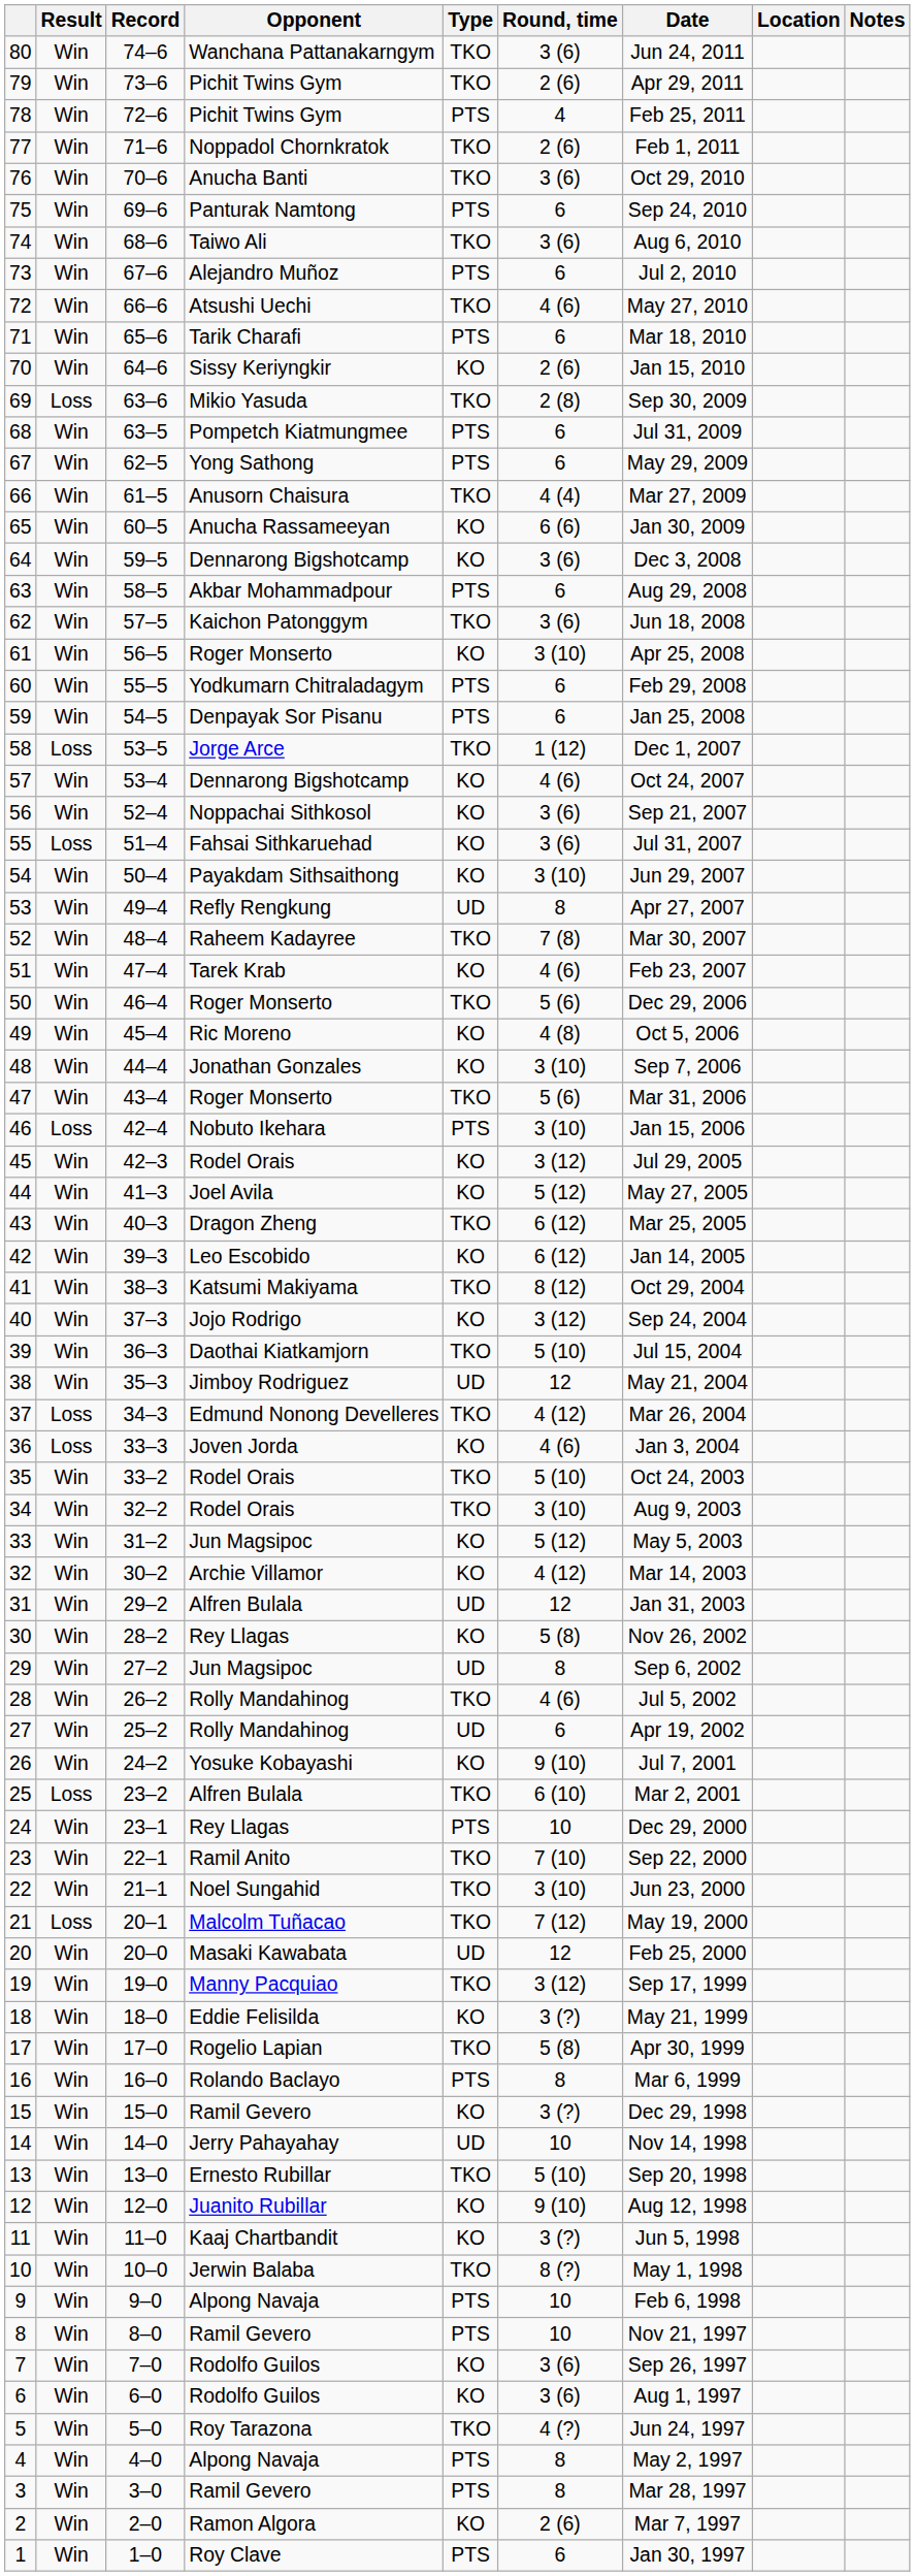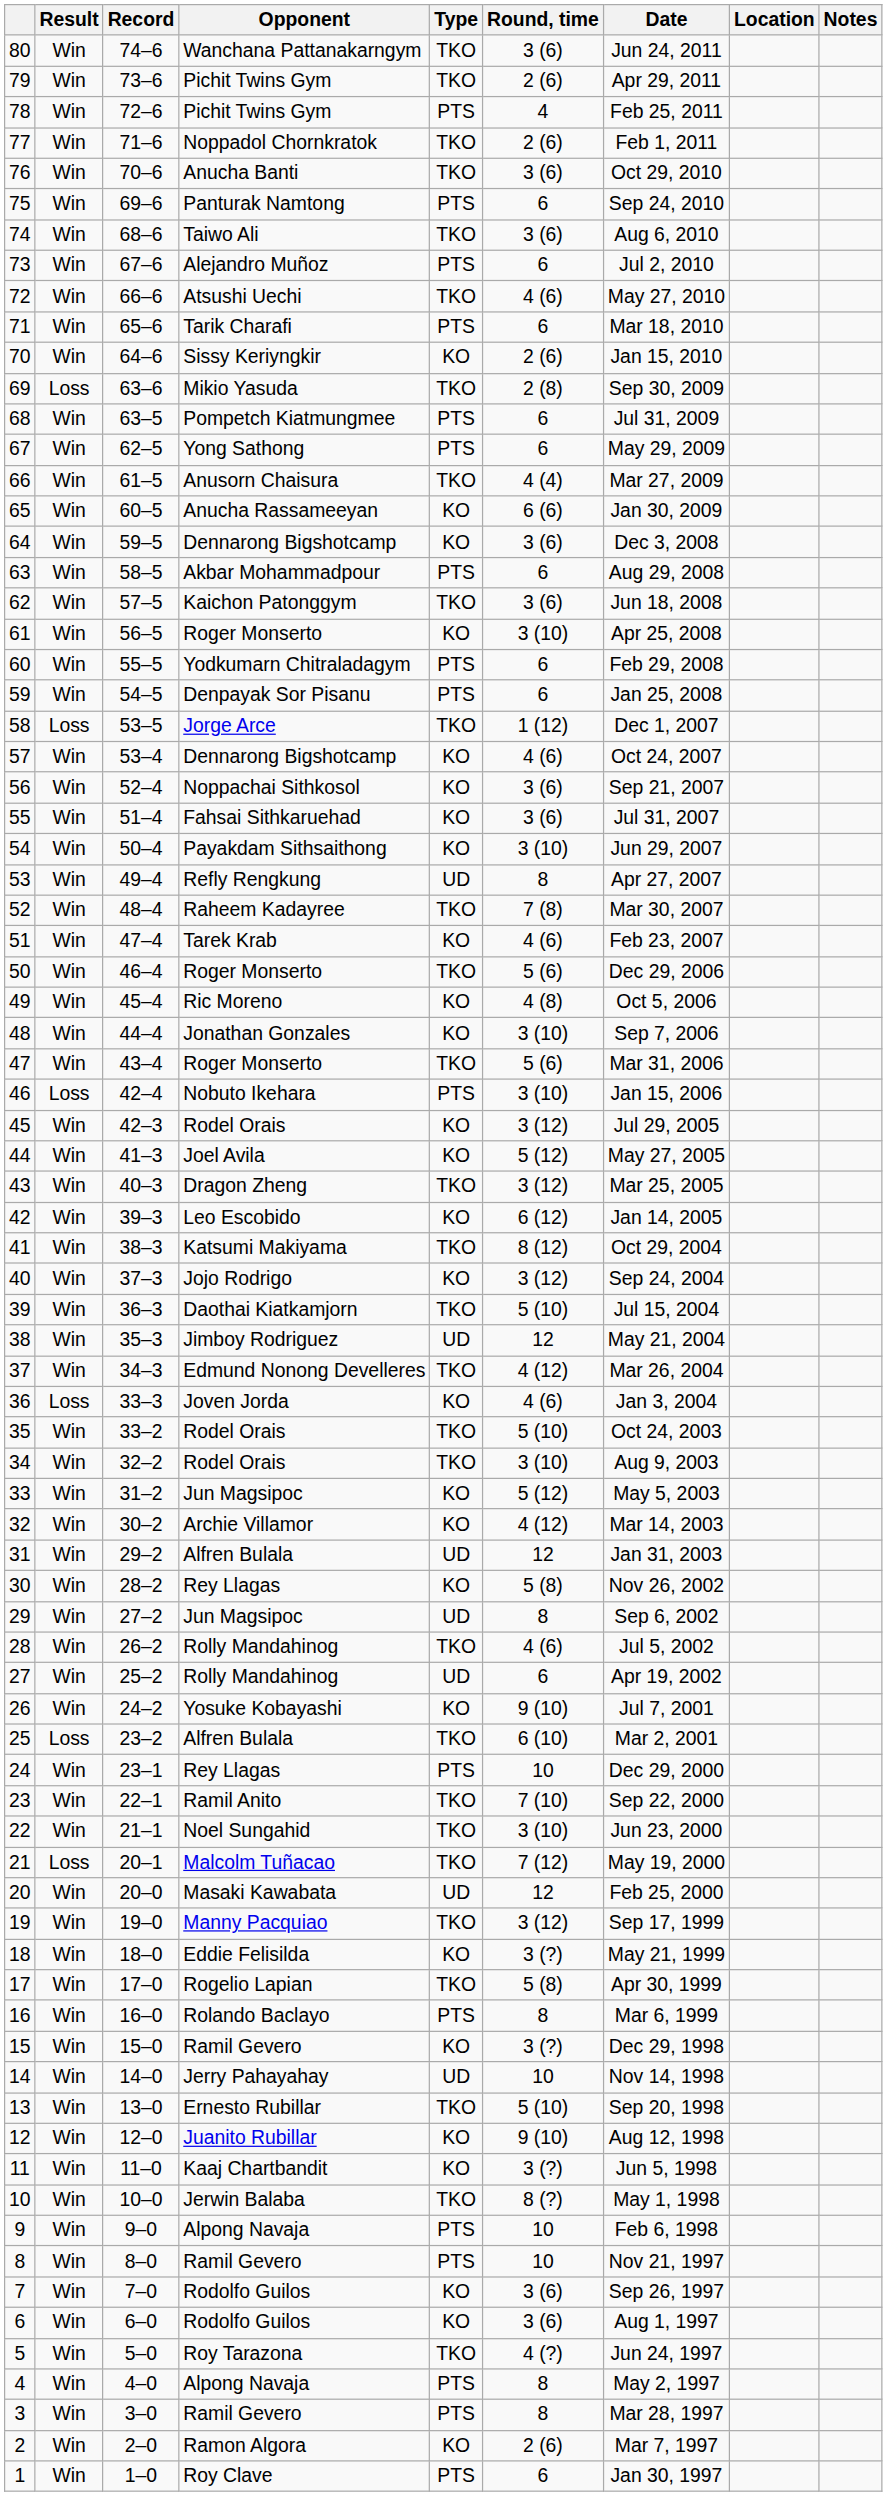55 | Result: Loss -> Win
43 | Round, time: 6 (12) -> 3 (12)
37 | Result: Loss -> Win
